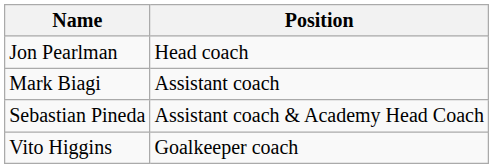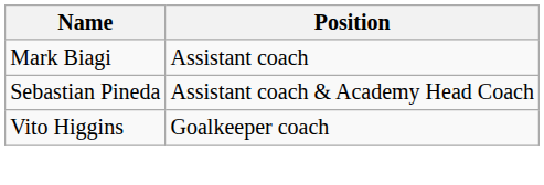- row: Jon Pearlman | Head coach
